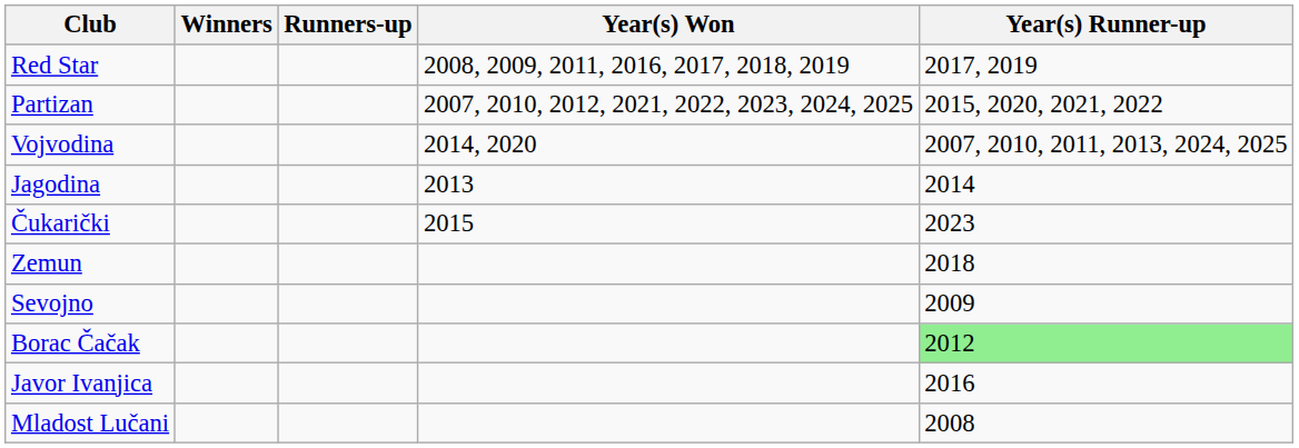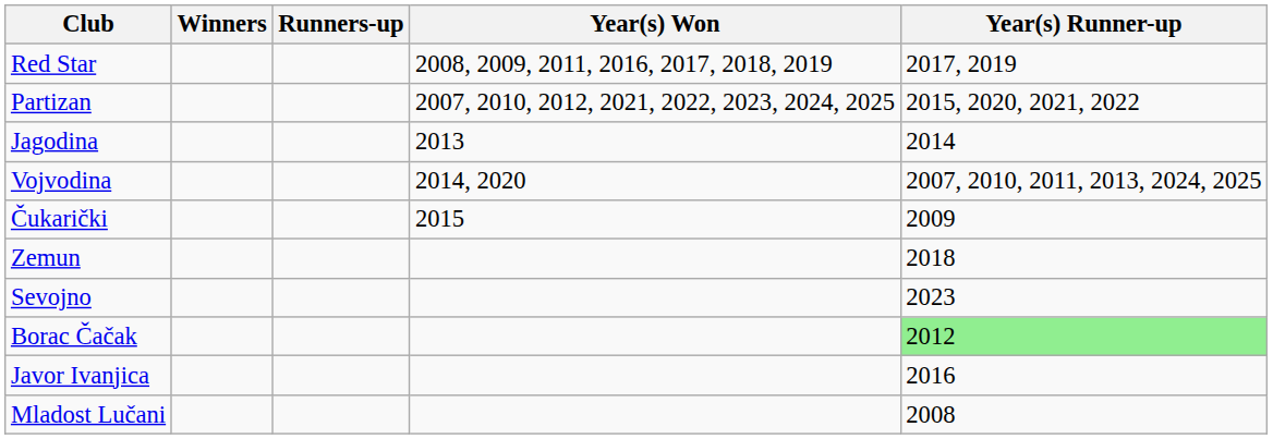rows swapped: Vojvodina <-> Jagodina
Čukarički | Year(s) Runner-up: 2023 -> 2009
Sevojno | Year(s) Runner-up: 2009 -> 2023
